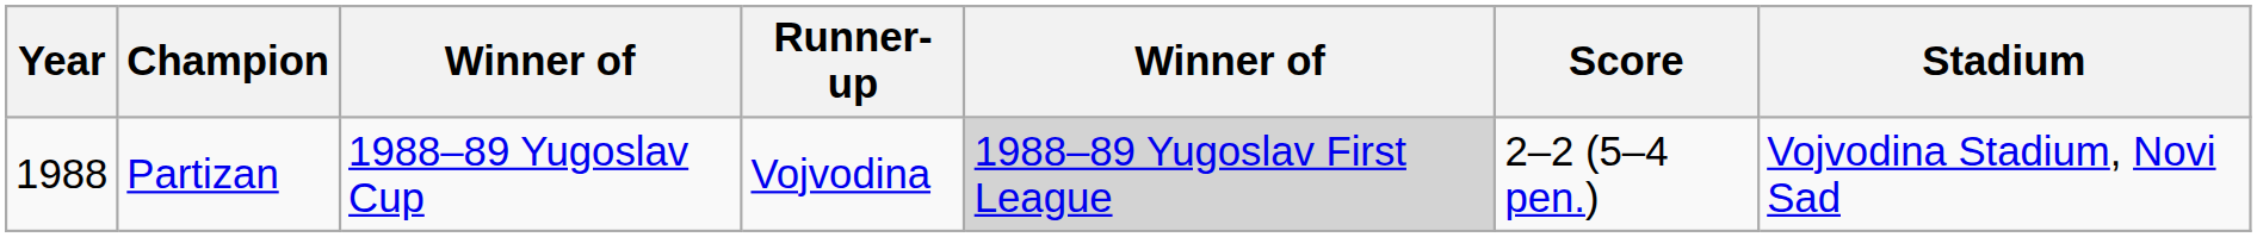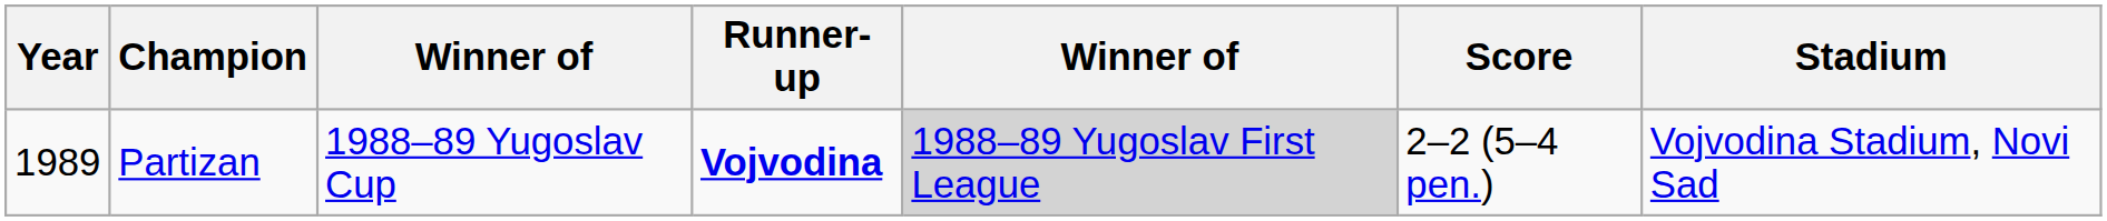Partizan | Year: 1988 -> 1989
Partizan | Runner-up: normal -> bold
